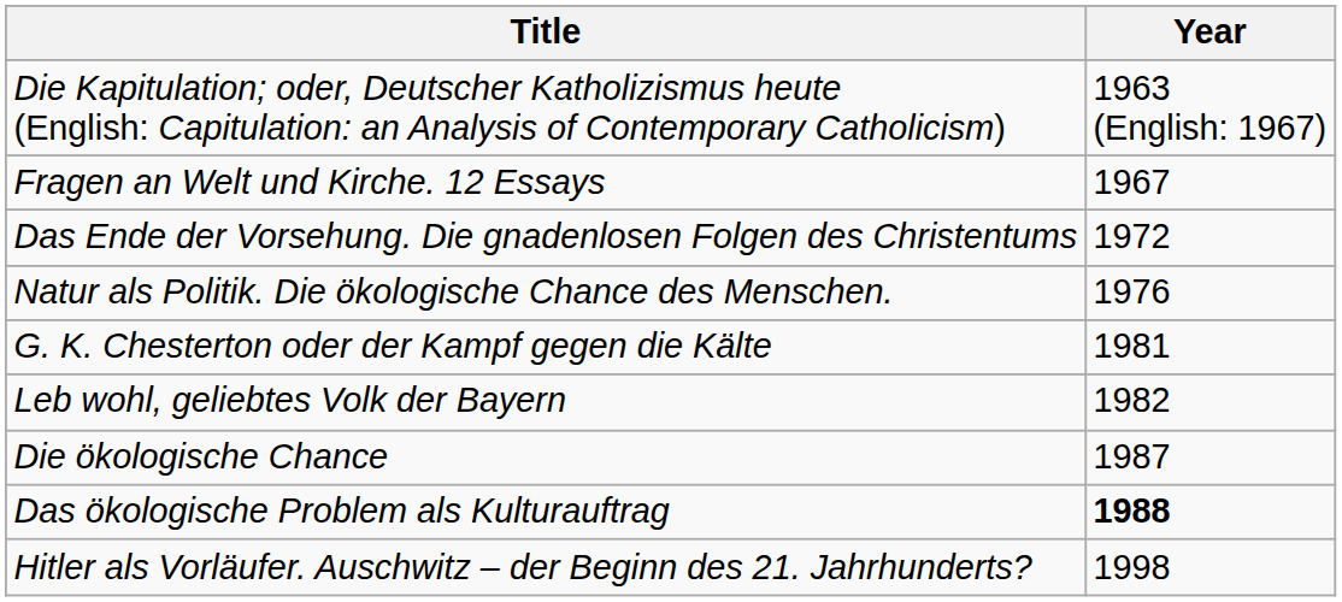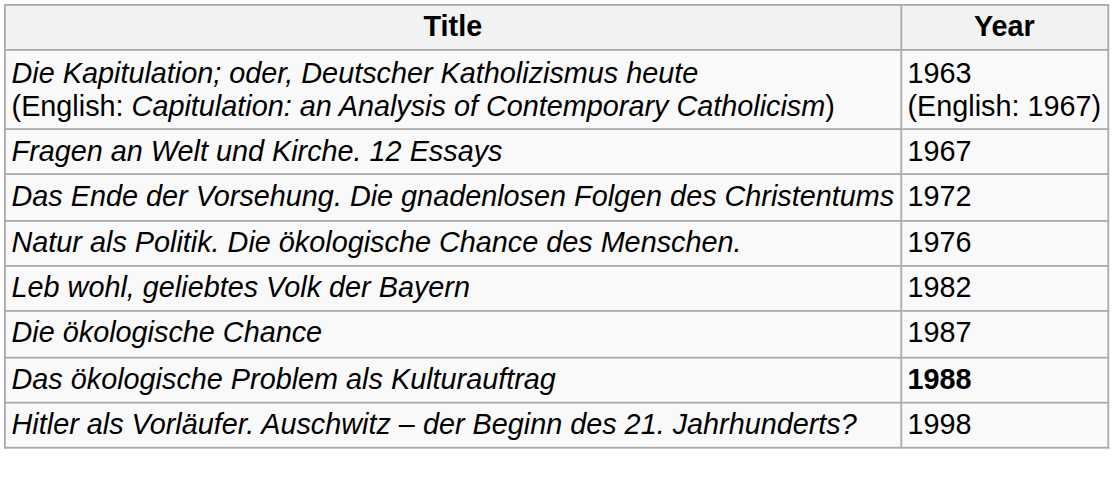- row: G. K. Chesterton oder der Kampf gegen die Kälte | 1981
